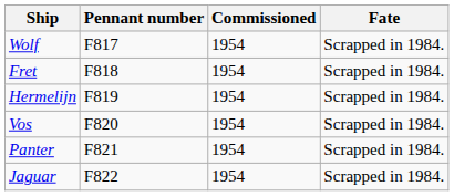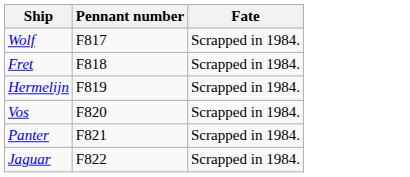- column: Commissioned | 1954 | 1954 | 1954 | 1954 | 1954 | 1954
